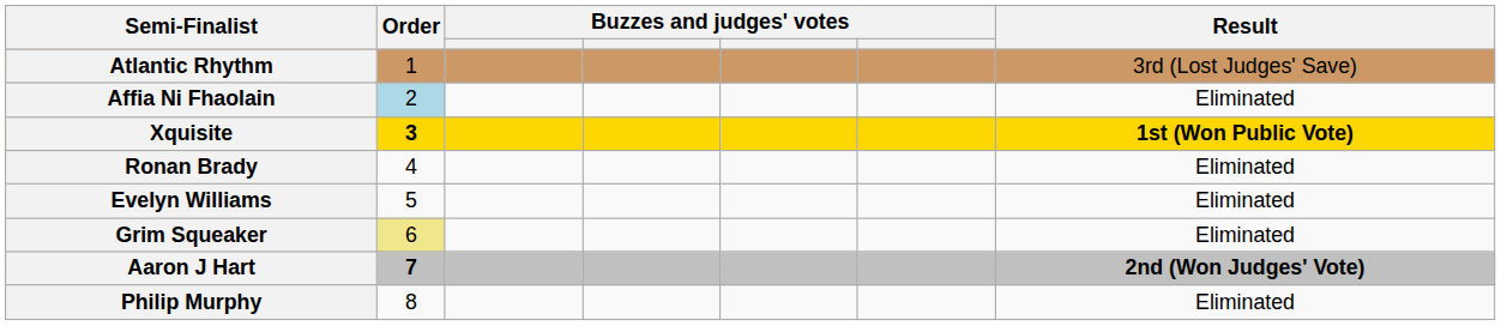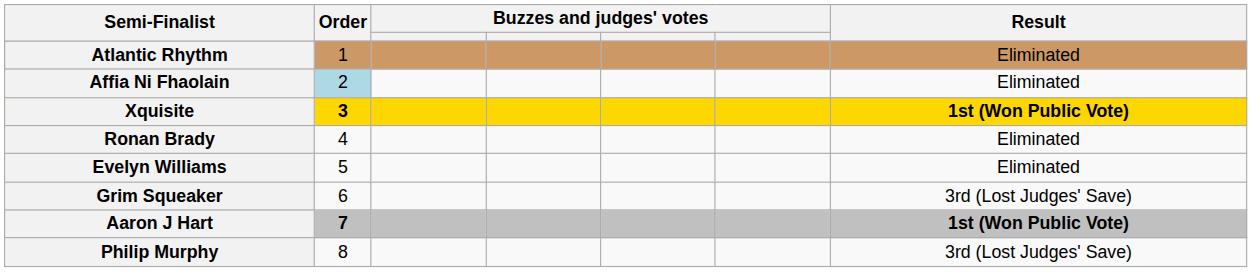Atlantic Rhythm | Result: 3rd (Lost Judges' Save) -> Eliminated
Grim Squeaker | Order: khaki background -> no background
Grim Squeaker | Result: Eliminated -> 3rd (Lost Judges' Save)
Aaron J Hart | Result: 2nd (Won Judges' Vote) -> 1st (Won Public Vote)
Philip Murphy | Result: Eliminated -> 3rd (Lost Judges' Save)
